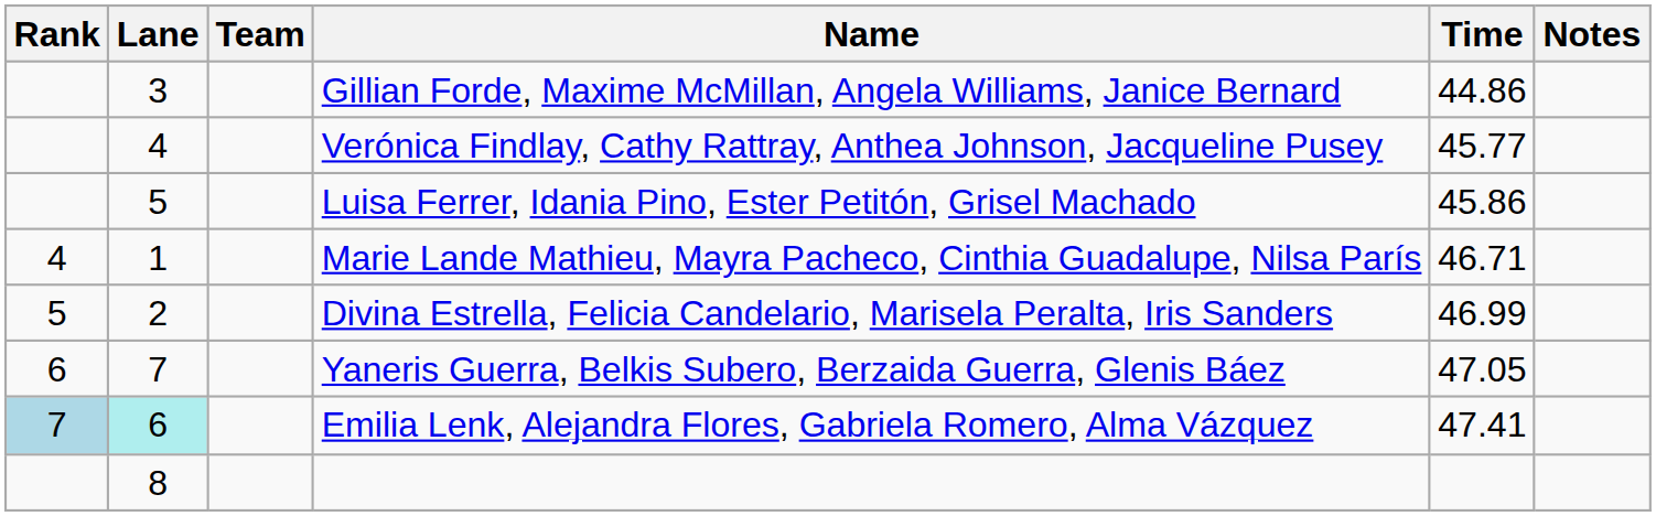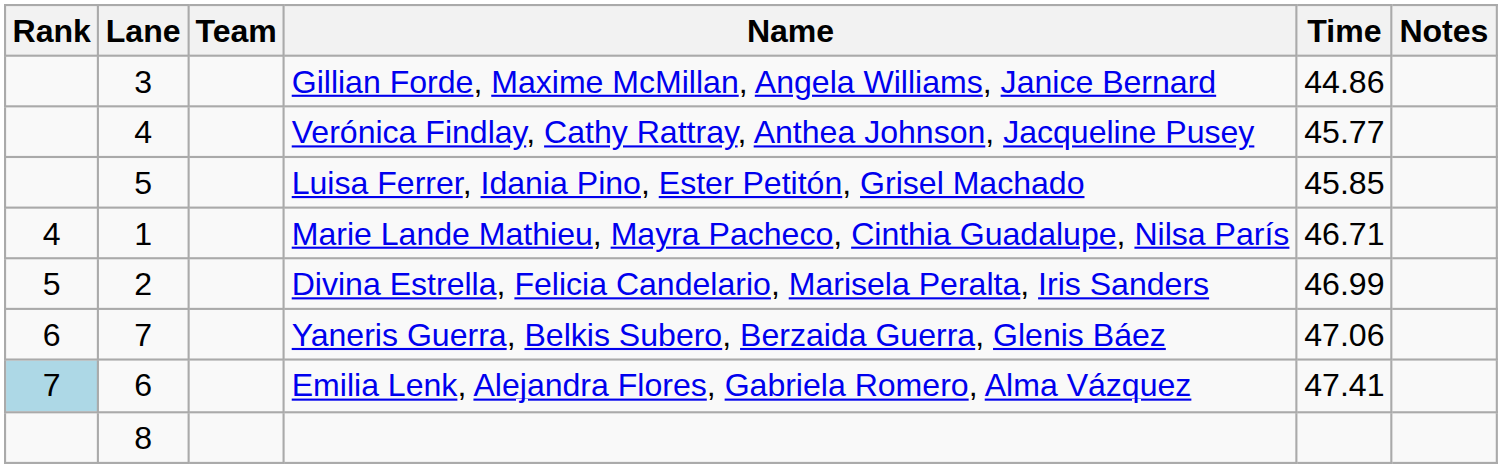Luisa Ferrer, Idania Pino, Ester Petitón, Grisel Machado | Time: 45.86 -> 45.85
Yaneris Guerra, Belkis Subero, Berzaida Guerra, Glenis Báez | Time: 47.05 -> 47.06
Emilia Lenk, Alejandra Flores, Gabriela Romero, Alma Vázquez | Lane: paleturquoise background -> no background
